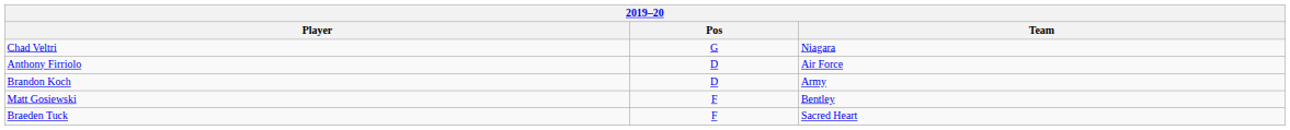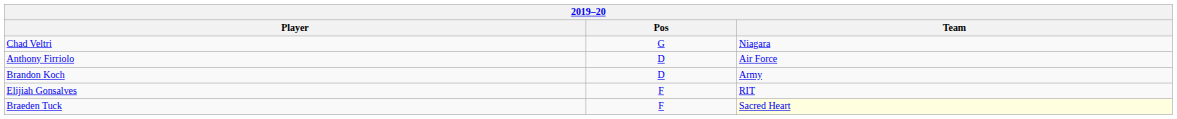+ row: Elijiah Gonsalves | F | RIT
- row: Matt Gosiewski | F | Bentley
Braeden Tuck | Team: no background -> lightyellow background
